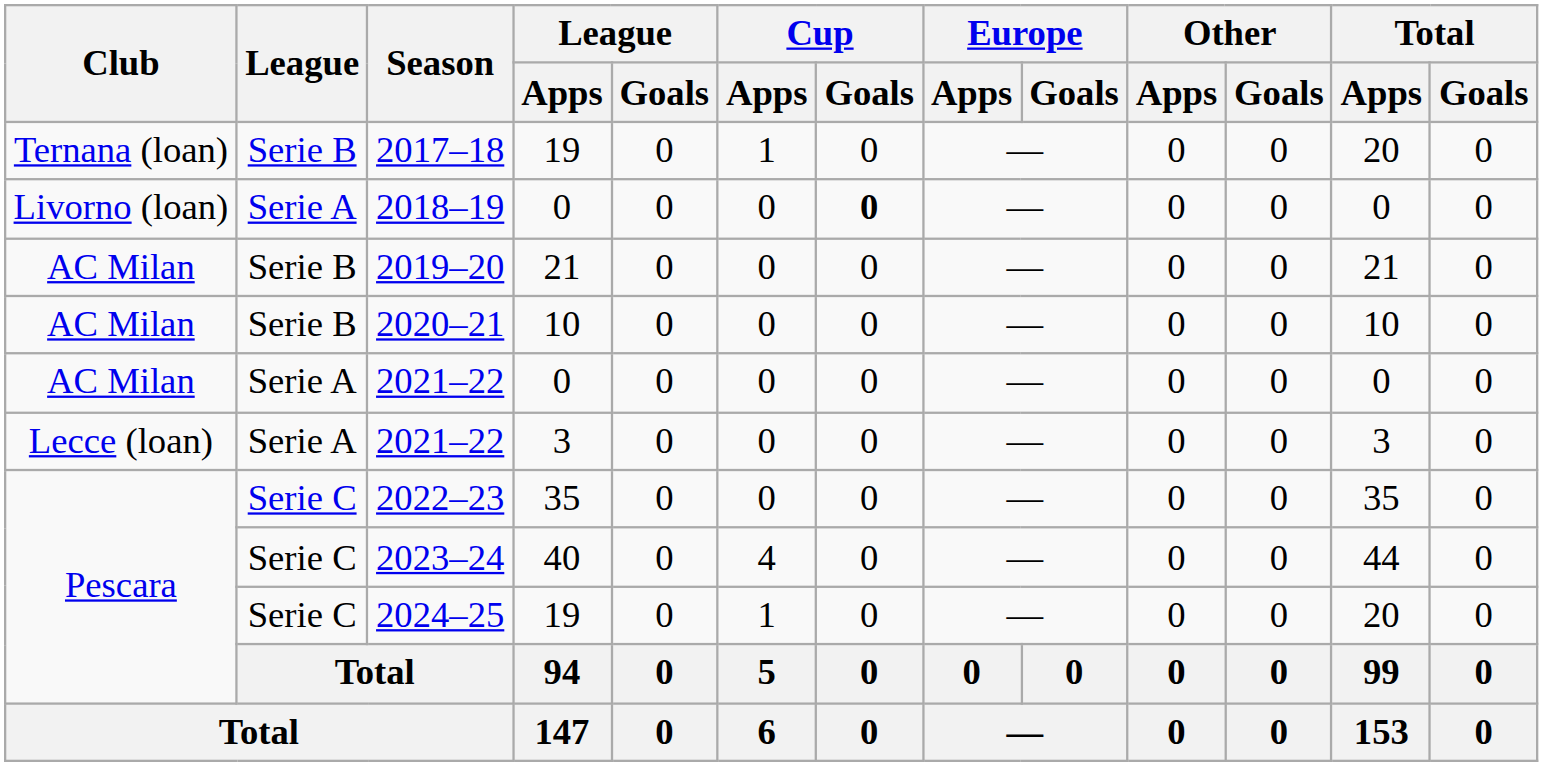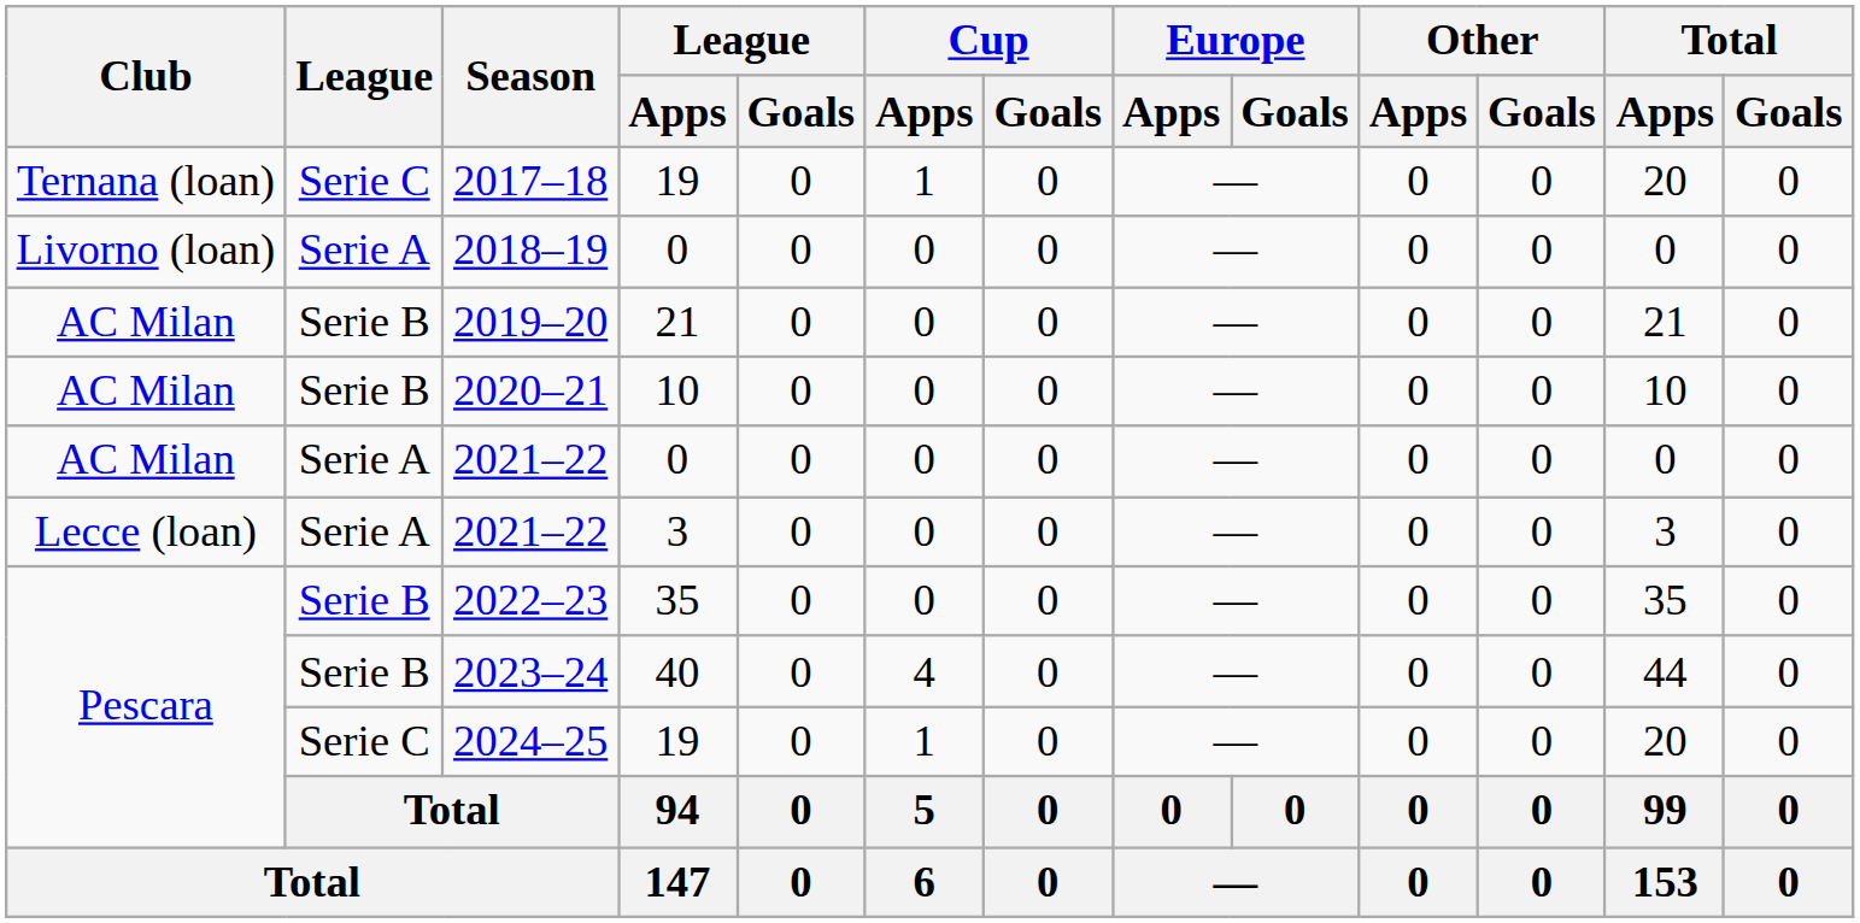2017–18 | League: Serie B -> Serie C
2018–19 | Cup / Goals: bold -> normal
2022–23 | League: Serie C -> Serie B
2023–24 | League: Serie C -> Serie B
